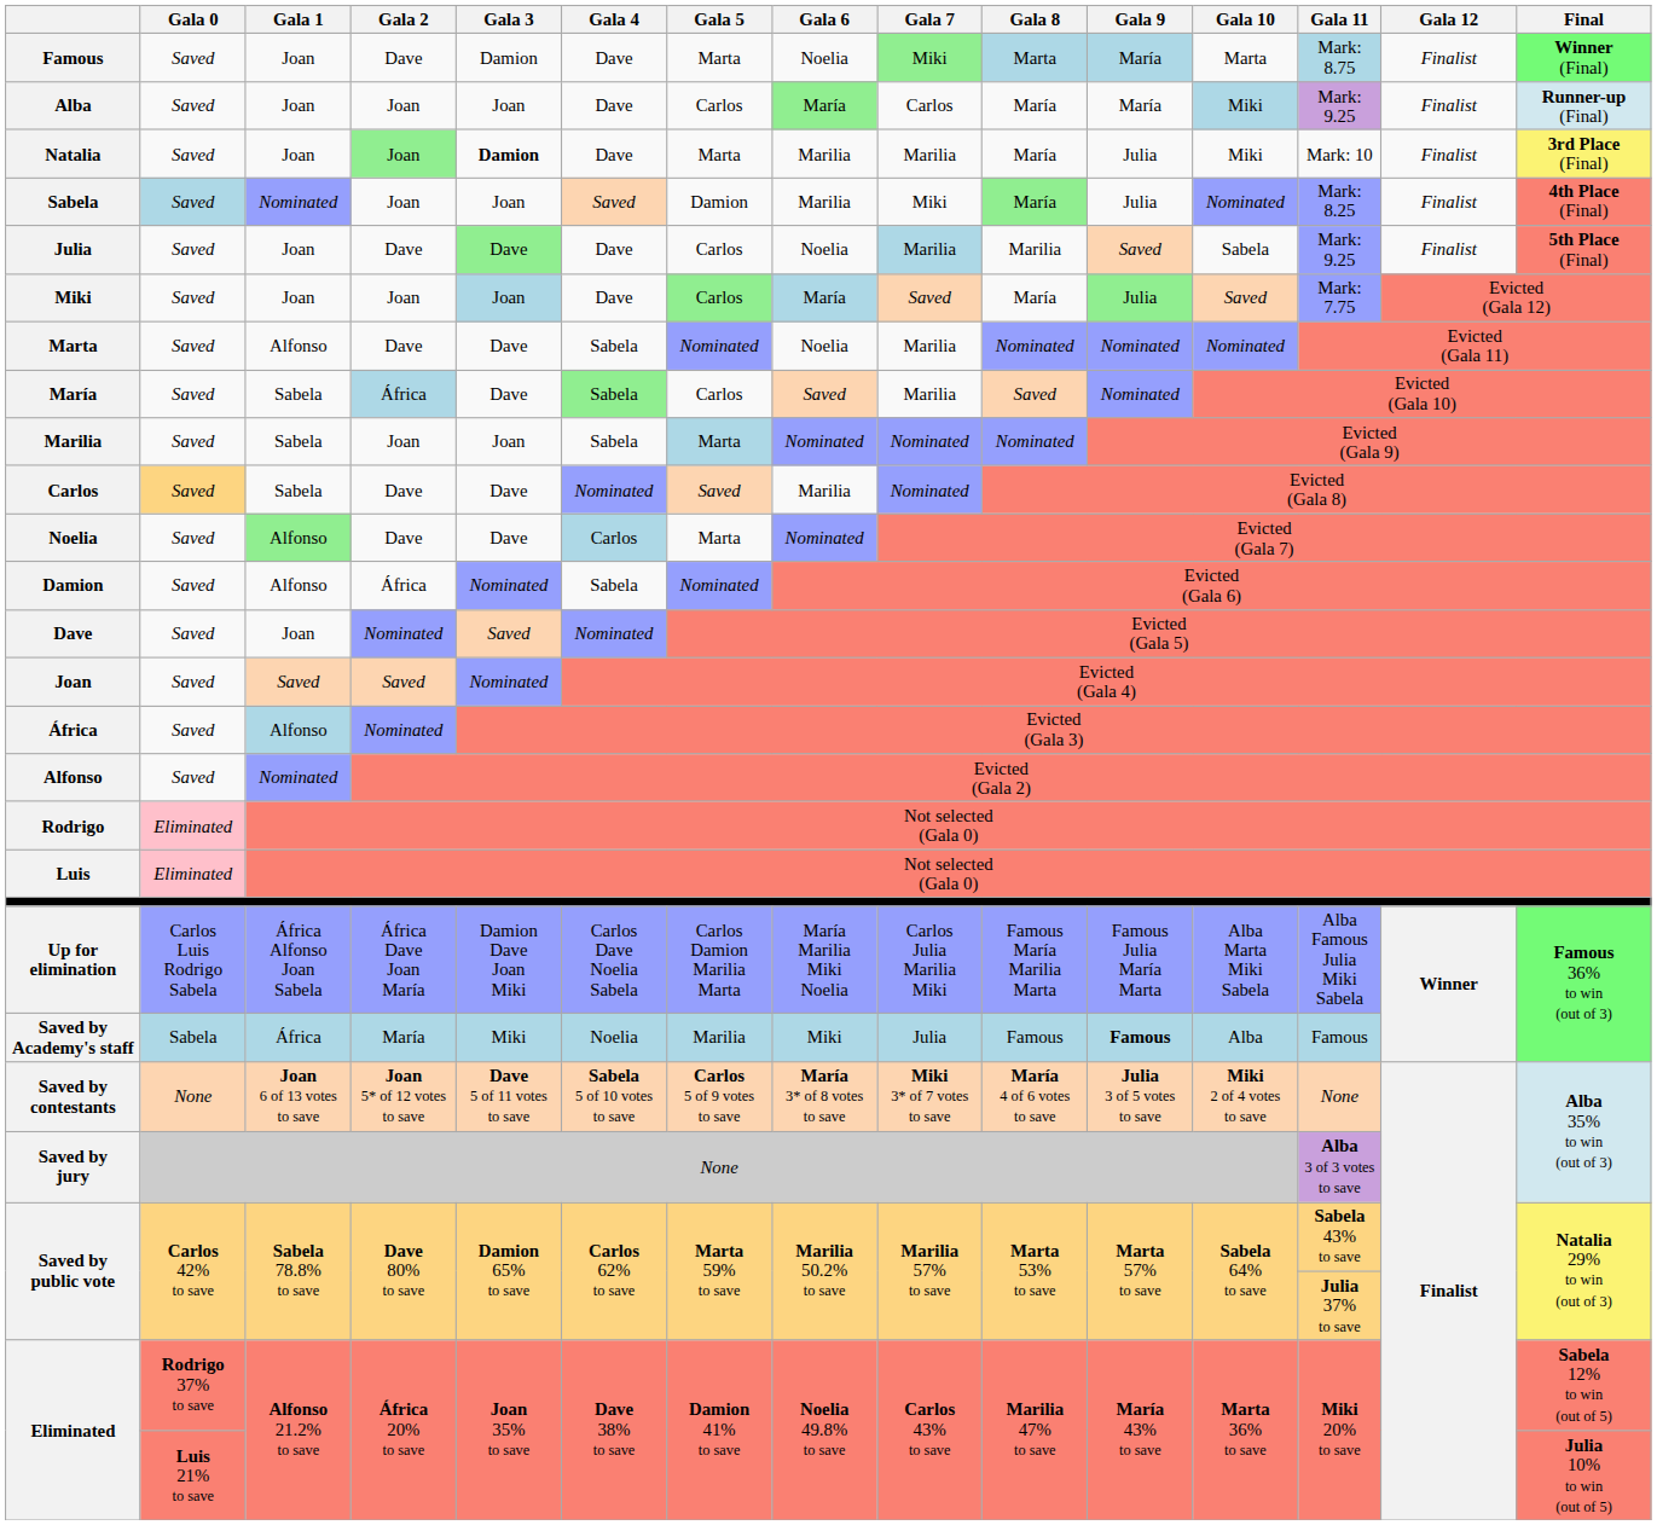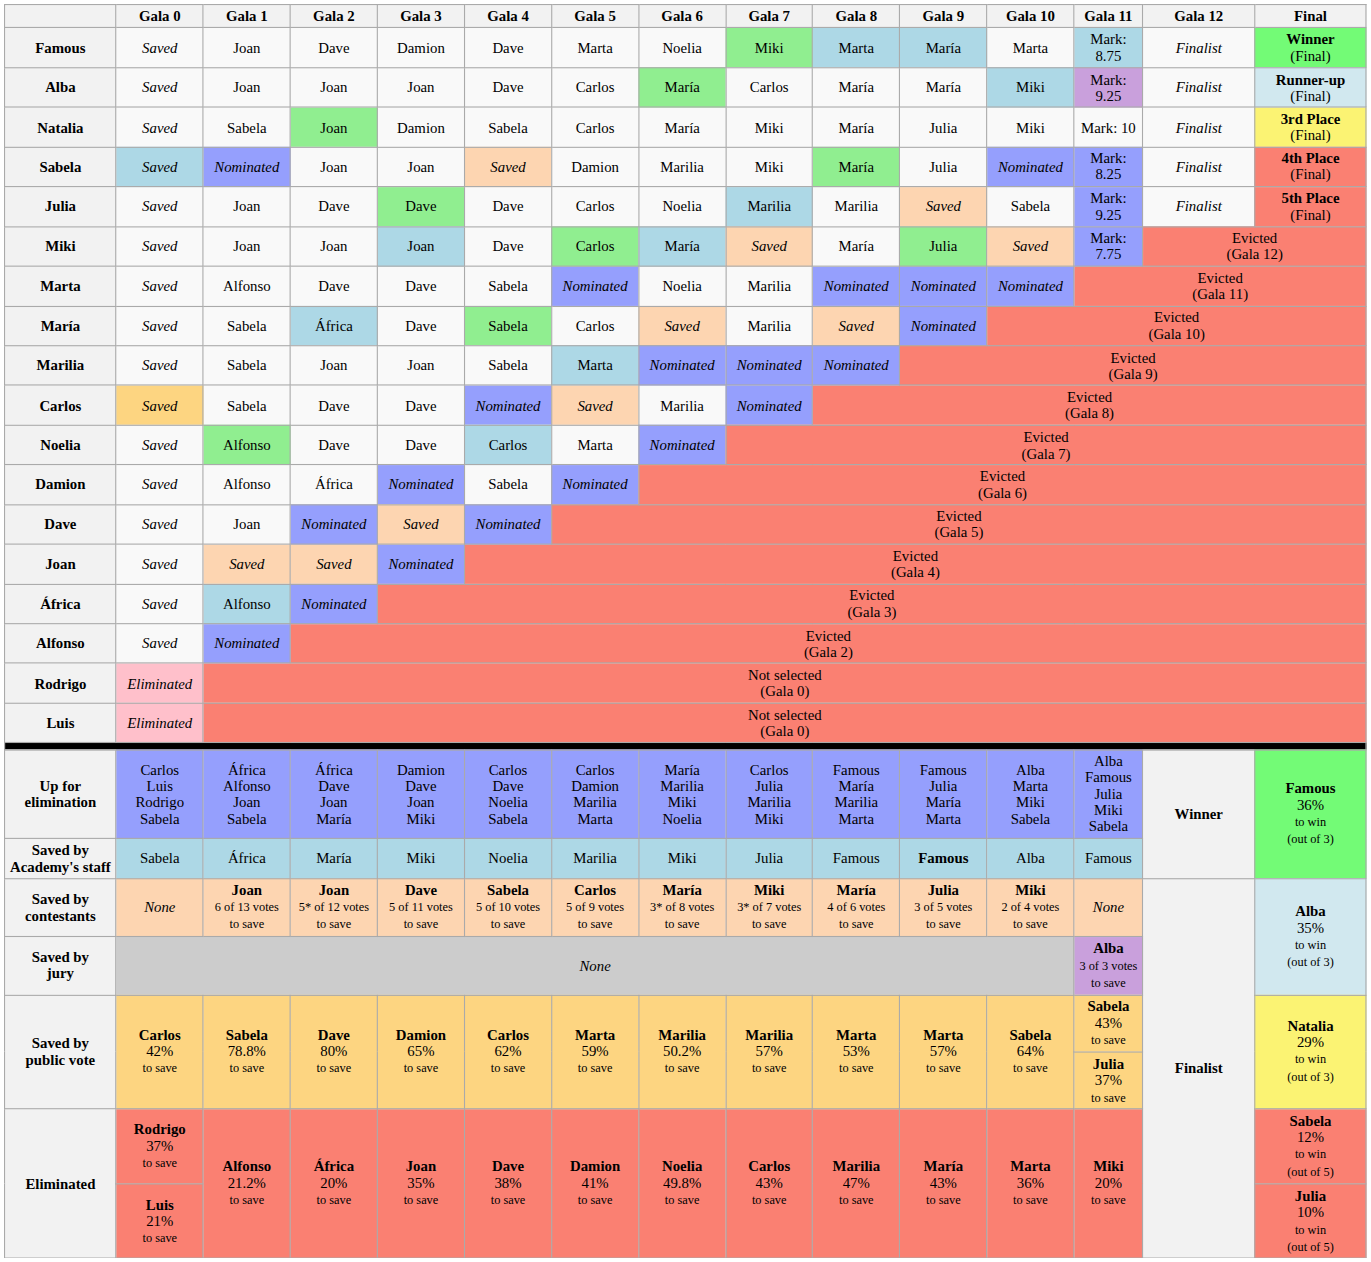Natalia | Gala 1: Joan -> Sabela
Natalia | Gala 3: bold -> normal
Natalia | Gala 4: Dave -> Sabela
Natalia | Gala 5: Marta -> Carlos
Natalia | Gala 6: Marilia -> María
Natalia | Gala 7: Marilia -> Miki
